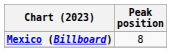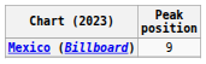Mexico (Billboard) | Peak position: 8 -> 9
